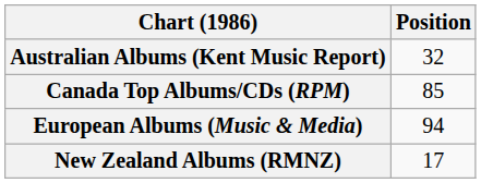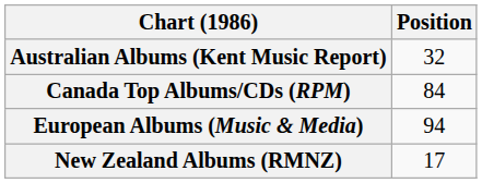Canada Top Albums/CDs (RPM) | Position: 85 -> 84
